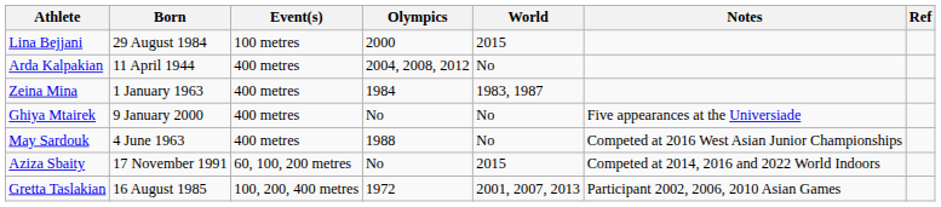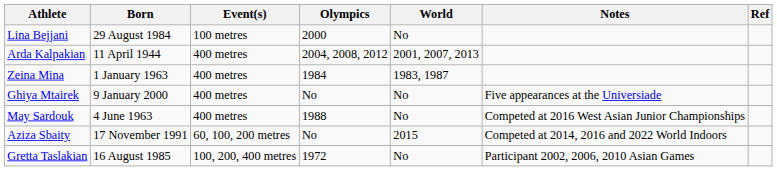Lina Bejjani | World: 2015 -> No
Arda Kalpakian | World: No -> 2001, 2007, 2013
Gretta Taslakian | World: 2001, 2007, 2013 -> No
